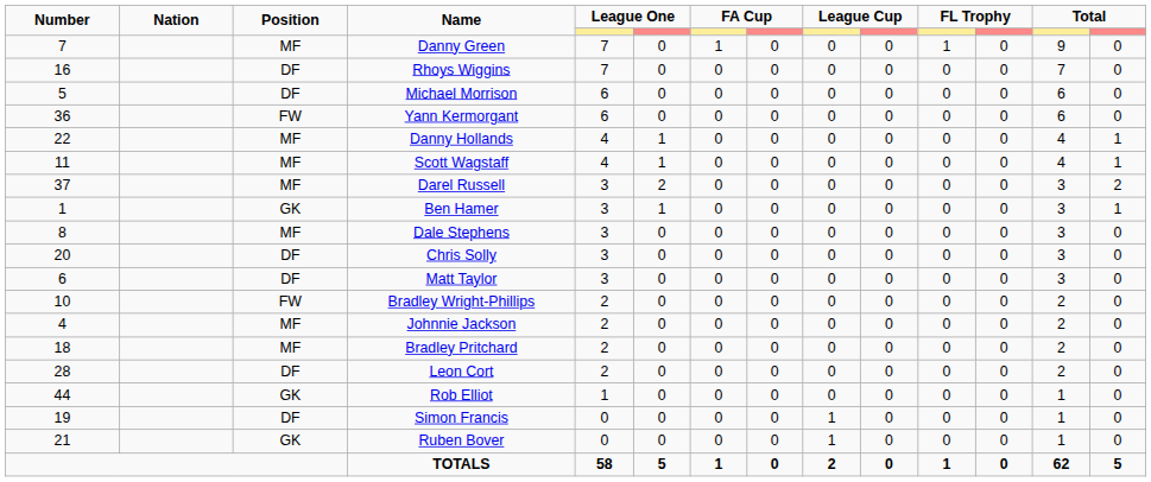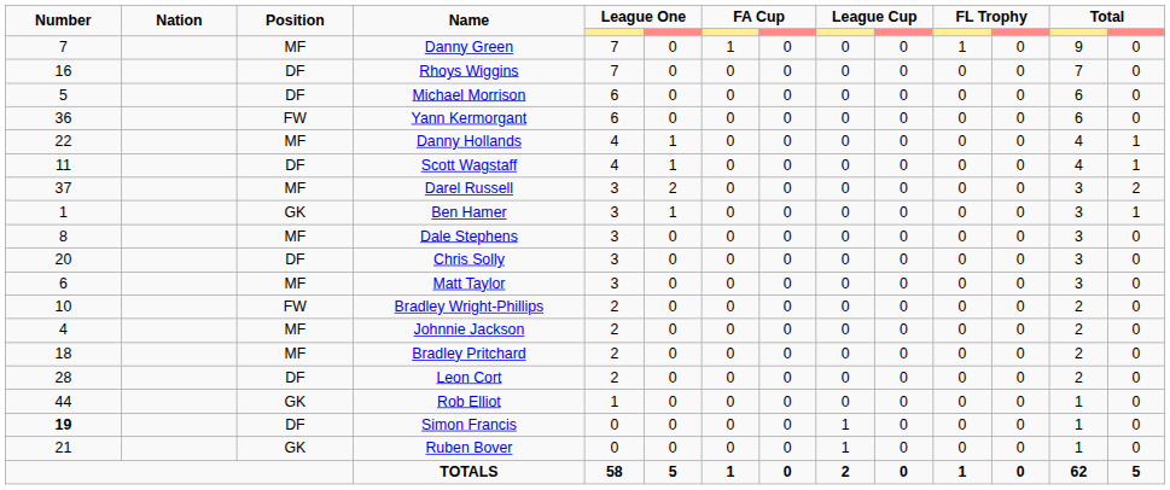Scott Wagstaff | Position: MF -> DF
Matt Taylor | Position: DF -> MF
Simon Francis | Number: normal -> bold
